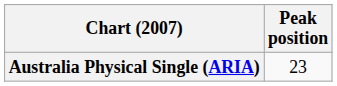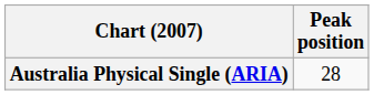Australia Physical Single (ARIA) | Peak position: 23 -> 28
